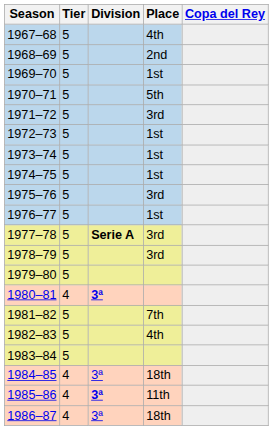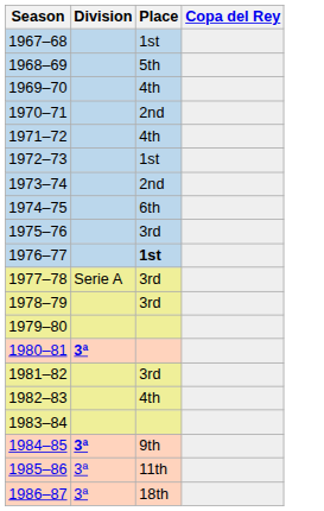- column: Tier | 5 | 5 | 5 | 5 | 5 | 5 | 5 | 5 | 5 | 5 | 5 | 5 | 5 | 4 | 5 | 5 | 5 | 4 | 4 | 4
1967–68 | Place: 4th -> 1st
1968–69 | Place: 2nd -> 5th
1969–70 | Place: 1st -> 4th
1970–71 | Place: 5th -> 2nd
1971–72 | Place: 3rd -> 4th
1973–74 | Place: 1st -> 2nd
1974–75 | Place: 1st -> 6th
1976–77 | Place: normal -> bold
1977–78 | Division: bold -> normal
1981–82 | Place: 7th -> 3rd
1984–85 | Division: normal -> bold
1984–85 | Place: 18th -> 9th
1985–86 | Division: bold -> normal
